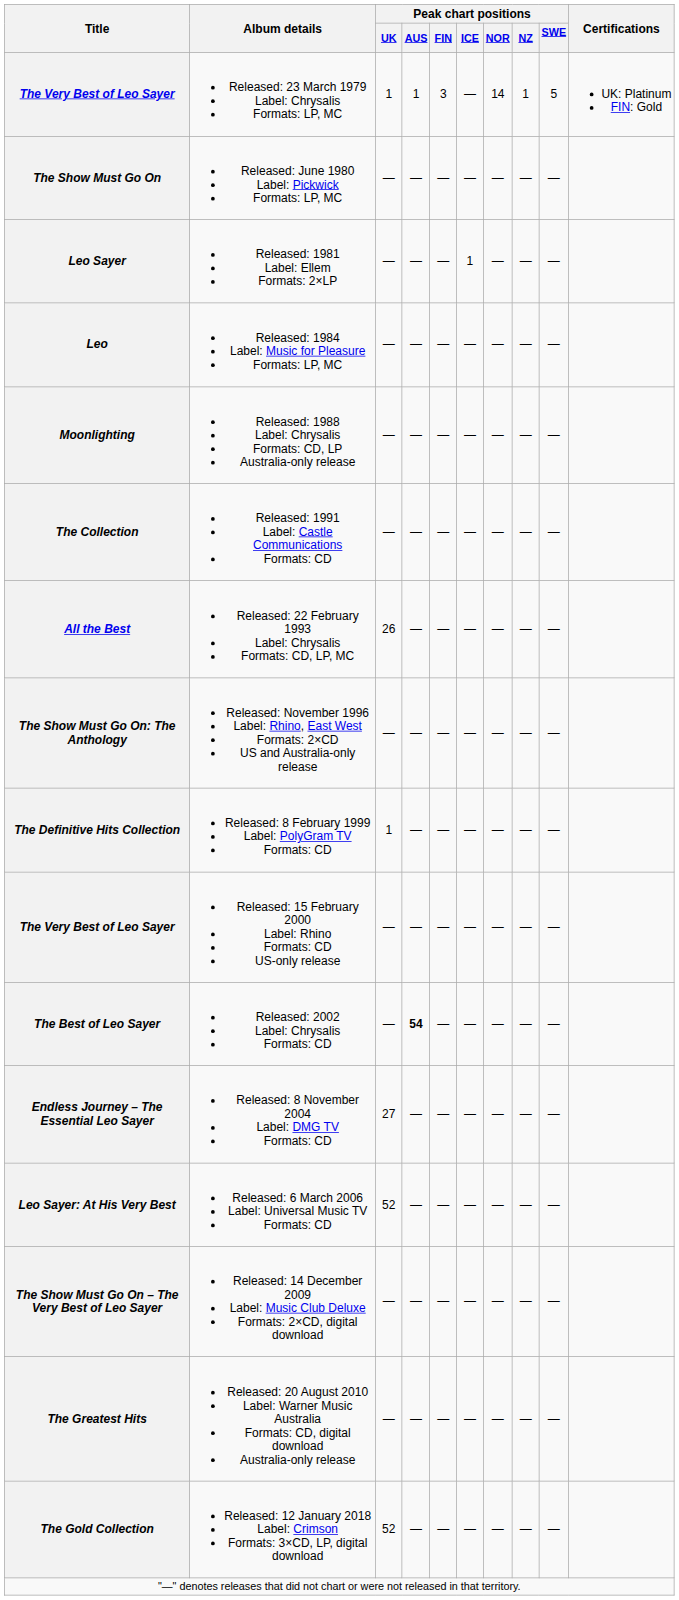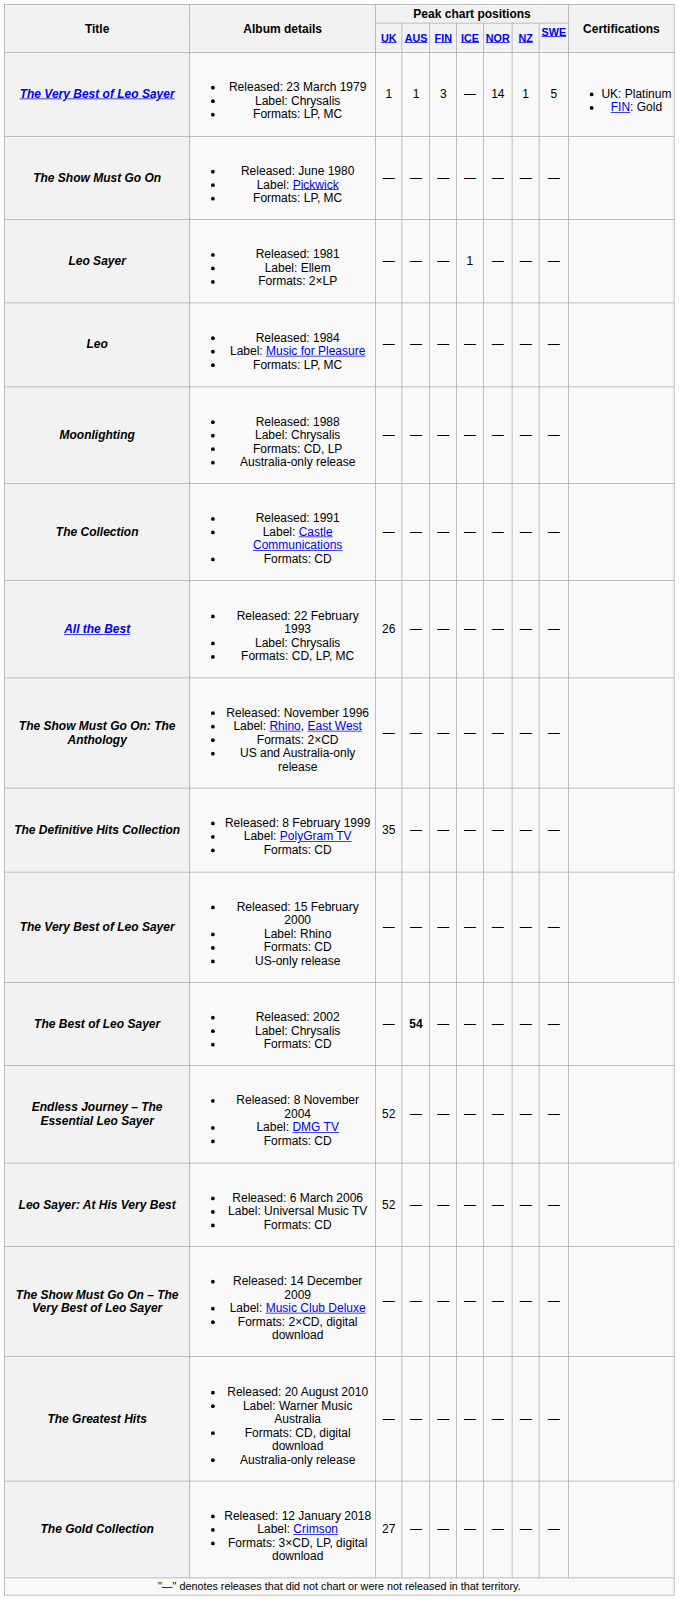The Definitive Hits Collection | Peak chart positions / UK: 1 -> 35
Endless Journey – The Essential Leo Sayer | Peak chart positions / UK: 27 -> 52
The Gold Collection | Peak chart positions / UK: 52 -> 27
